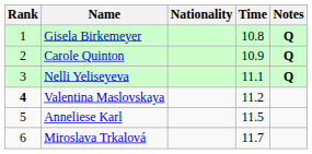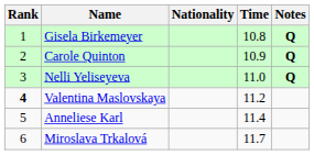Nelli Yeliseyeva | Time: 11.1 -> 11.0
Anneliese Karl | Time: 11.5 -> 11.4
